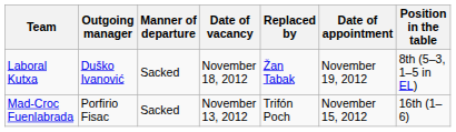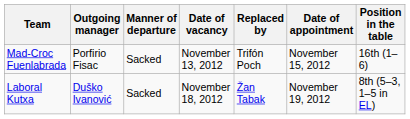rows swapped: Mad-Croc Fuenlabrada <-> Laboral Kutxa
